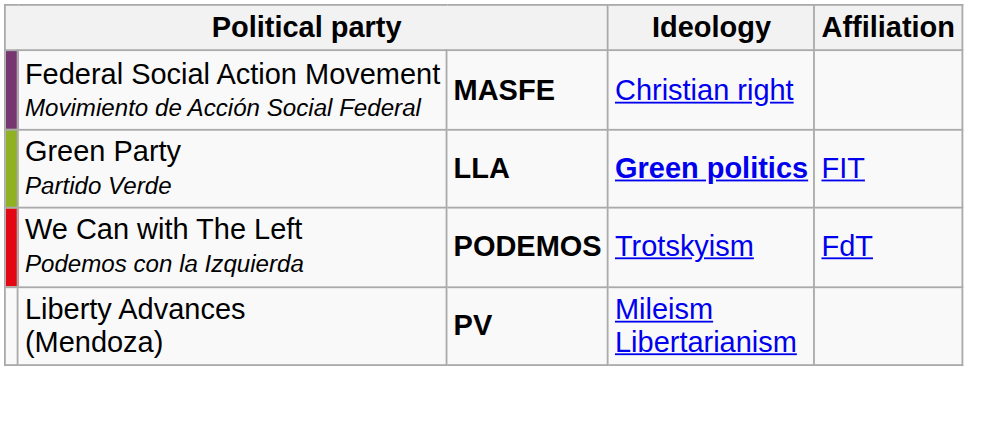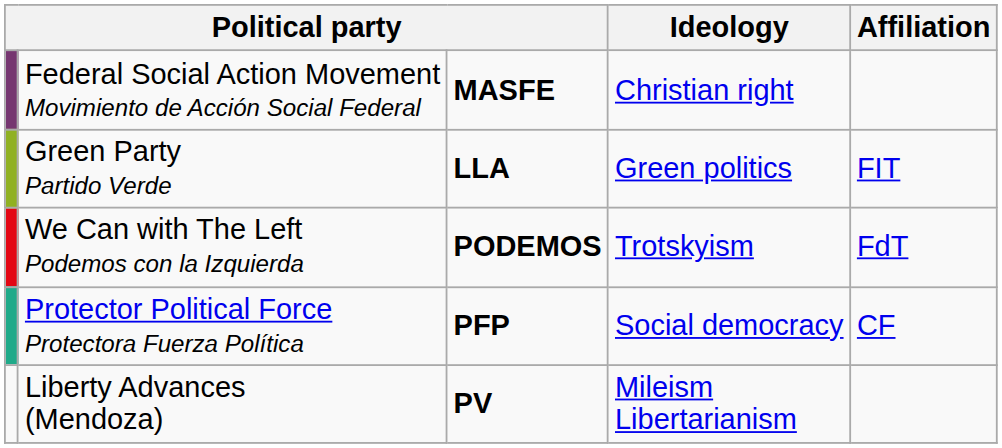Green Party Partido Verde | Ideology: bold -> normal
+ row: Protector Political Force Protectora Fuerza Política | PFP | Social democracy | CF
